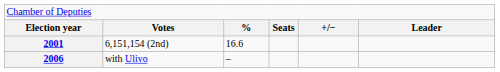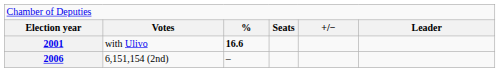2001 | column 2: 6,151,154 (2nd) -> with Ulivo
2001 | column 3: normal -> bold
2006 | column 2: with Ulivo -> 6,151,154 (2nd)
